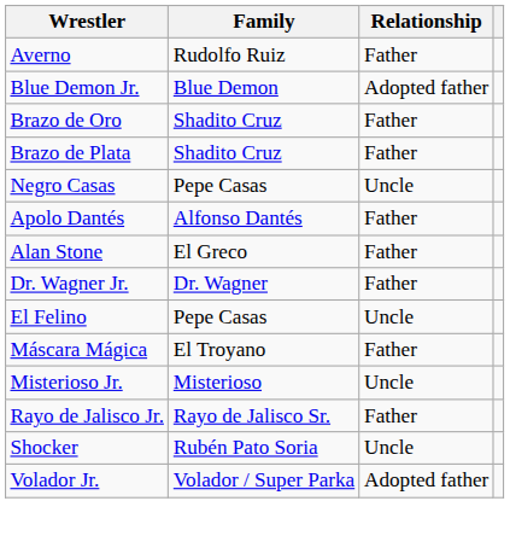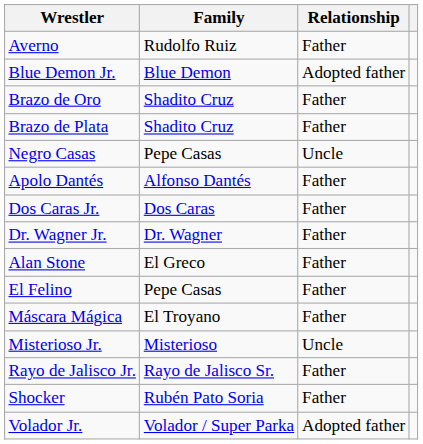+ row: Dos Caras Jr. | Dos Caras | Father
rows swapped: Alan Stone <-> Dr. Wagner Jr.
El Felino | Relationship: Uncle -> Father
Shocker | Relationship: Uncle -> Father
